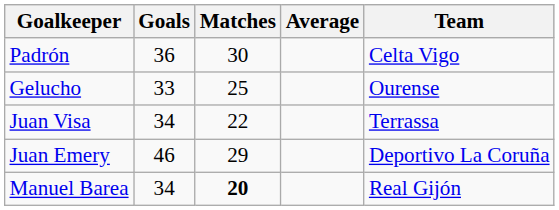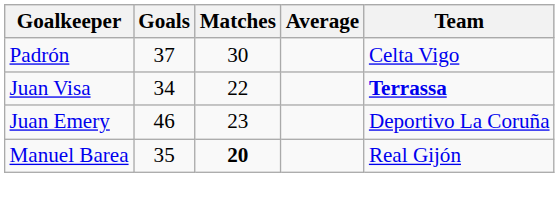Padrón | Goals: 36 -> 37
- row: Gelucho | 33 | 25 | Ourense
Juan Visa | Team: normal -> bold
Juan Emery | Matches: 29 -> 23
Manuel Barea | Goals: 34 -> 35
